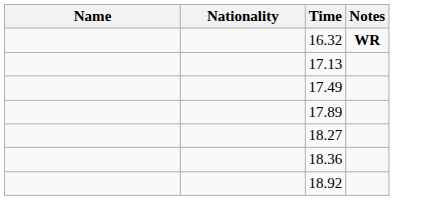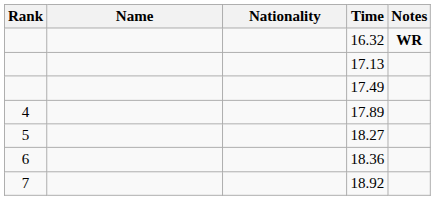+ column: Rank | 4 | 5 | 6 | 7
